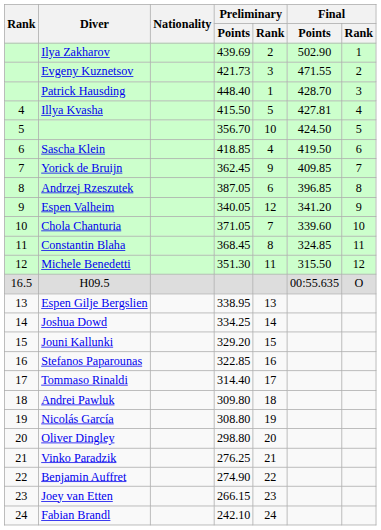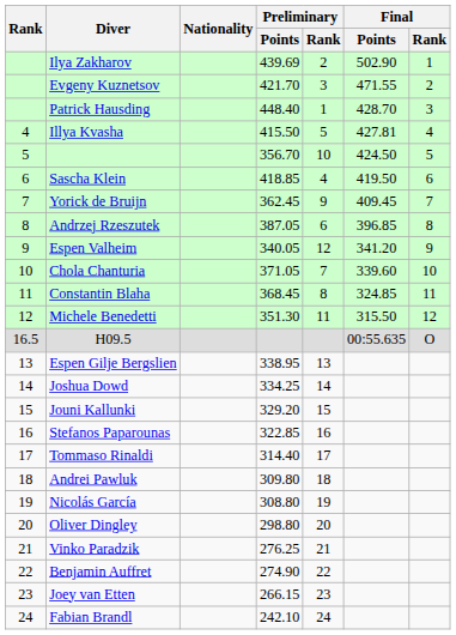Evgeny Kuznetsov | Preliminary / Points: 421.73 -> 421.70
Yorick de Bruijn | Final / Points: 409.85 -> 409.45
